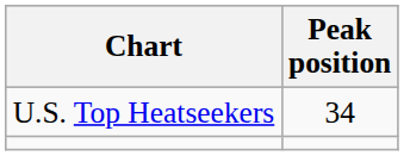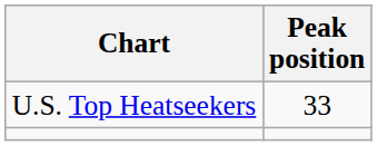U.S. Top Heatseekers | Peak position: 34 -> 33
